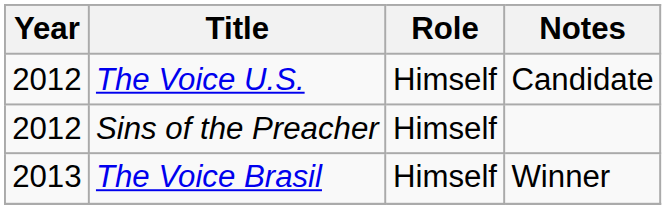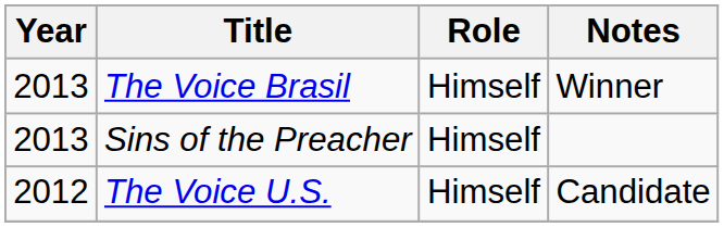rows swapped: The Voice U.S. <-> The Voice Brasil
Sins of the Preacher | Year: 2012 -> 2013
